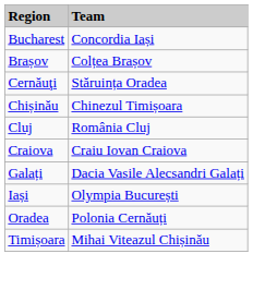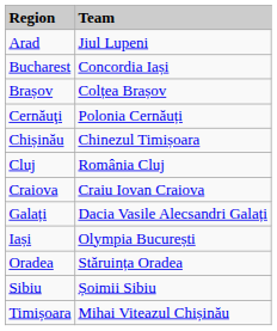+ row: Arad | Jiul Lupeni
Cernăuţi | column 2: Stăruința Oradea -> Polonia Cernăuți
Oradea | column 2: Polonia Cernăuți -> Stăruința Oradea
+ row: Sibiu | Șoimii Sibiu
